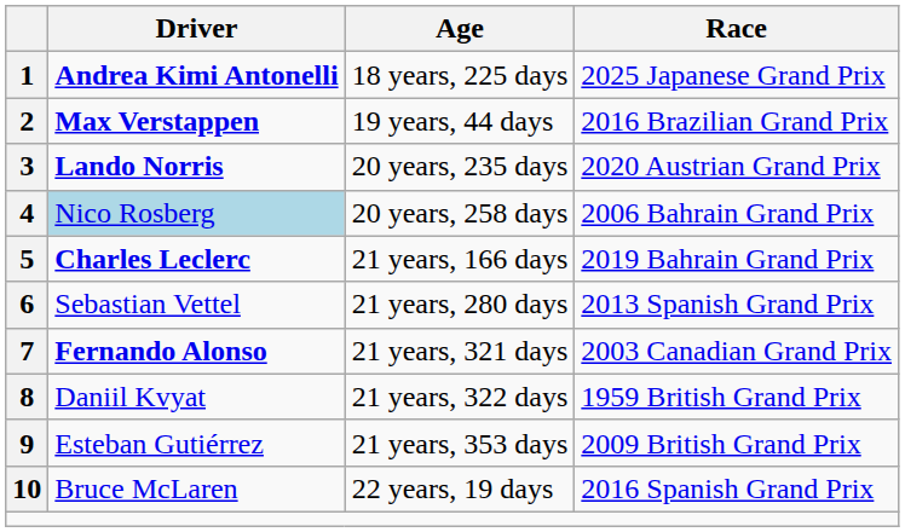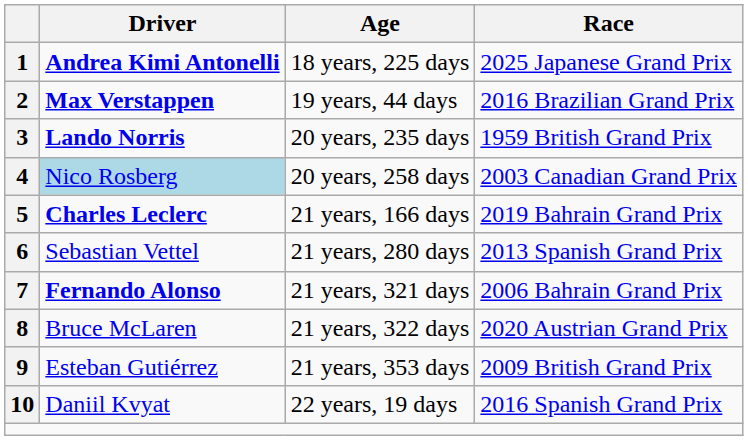3 | Race: 2020 Austrian Grand Prix -> 1959 British Grand Prix
4 | Race: 2006 Bahrain Grand Prix -> 2003 Canadian Grand Prix
7 | Race: 2003 Canadian Grand Prix -> 2006 Bahrain Grand Prix
8 | Driver: Daniil Kvyat -> Bruce McLaren
8 | Race: 1959 British Grand Prix -> 2020 Austrian Grand Prix
10 | Driver: Bruce McLaren -> Daniil Kvyat
